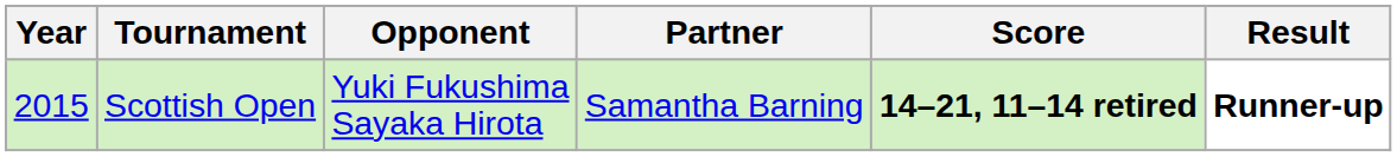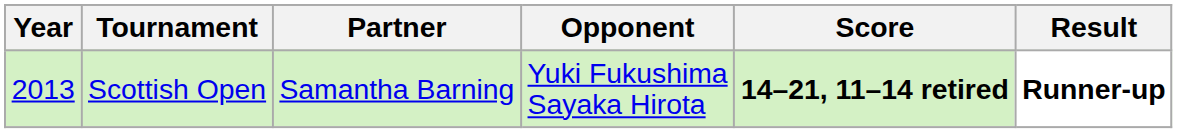columns swapped: Partner <-> Opponent
Scottish Open | Year: 2015 -> 2013
